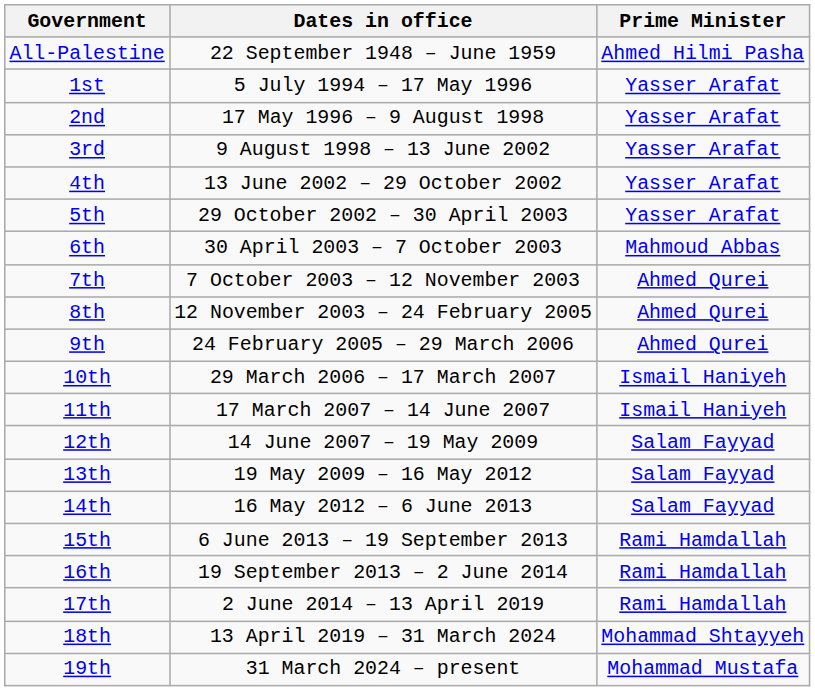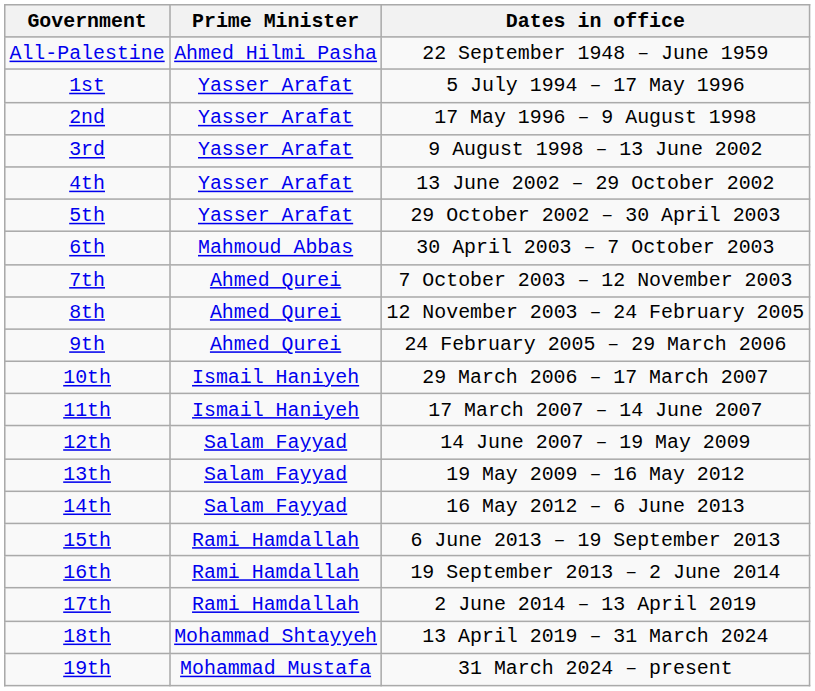columns swapped: Dates in office <-> Prime Minister
